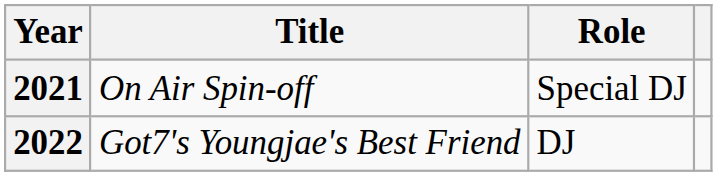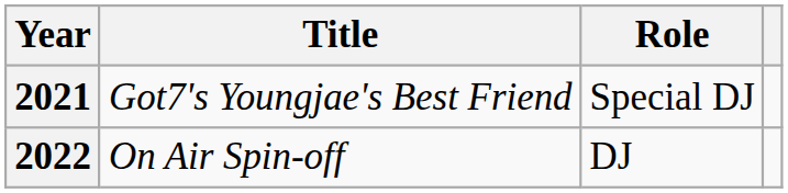2021 | Title: On Air Spin-off -> Got7's Youngjae's Best Friend
2022 | Title: Got7's Youngjae's Best Friend -> On Air Spin-off
